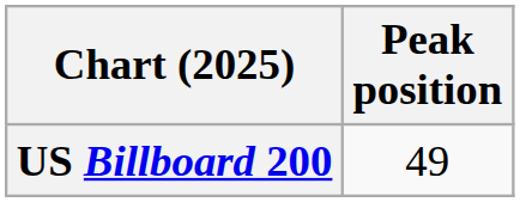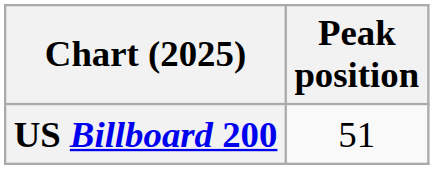US Billboard 200 | Peak position: 49 -> 51
